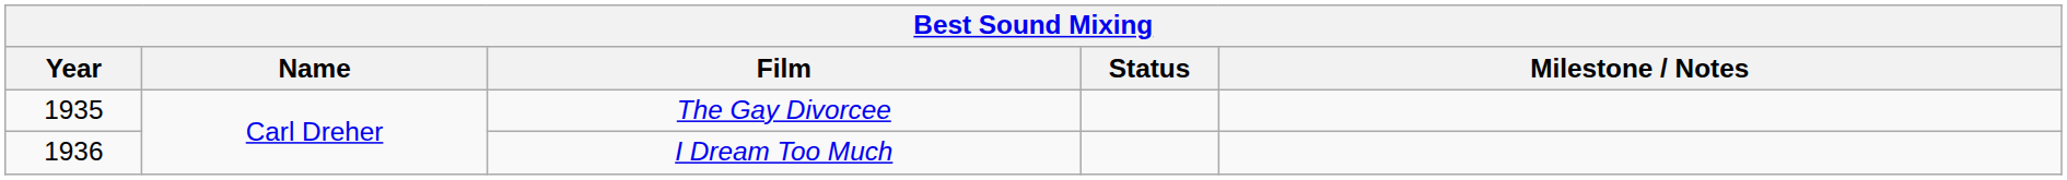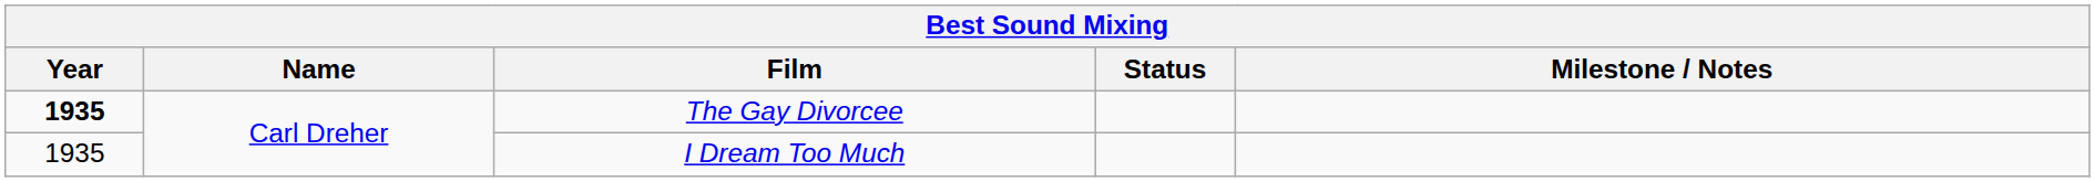The Gay Divorcee | Year: normal -> bold
I Dream Too Much | Year: 1936 -> 1935
